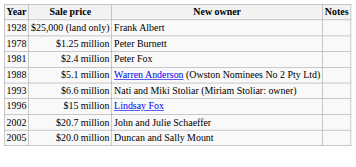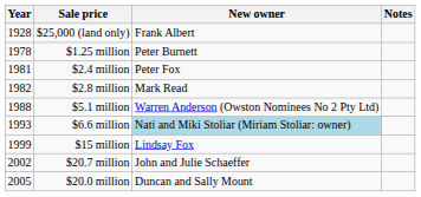+ row: 1982 | $2.8 million | Mark Read
$6.6 million | New owner: no background -> lightblue background
$15 million | Year: 1996 -> 1999
